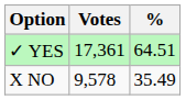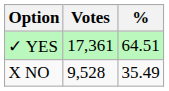X NO | Votes: 9,578 -> 9,528
